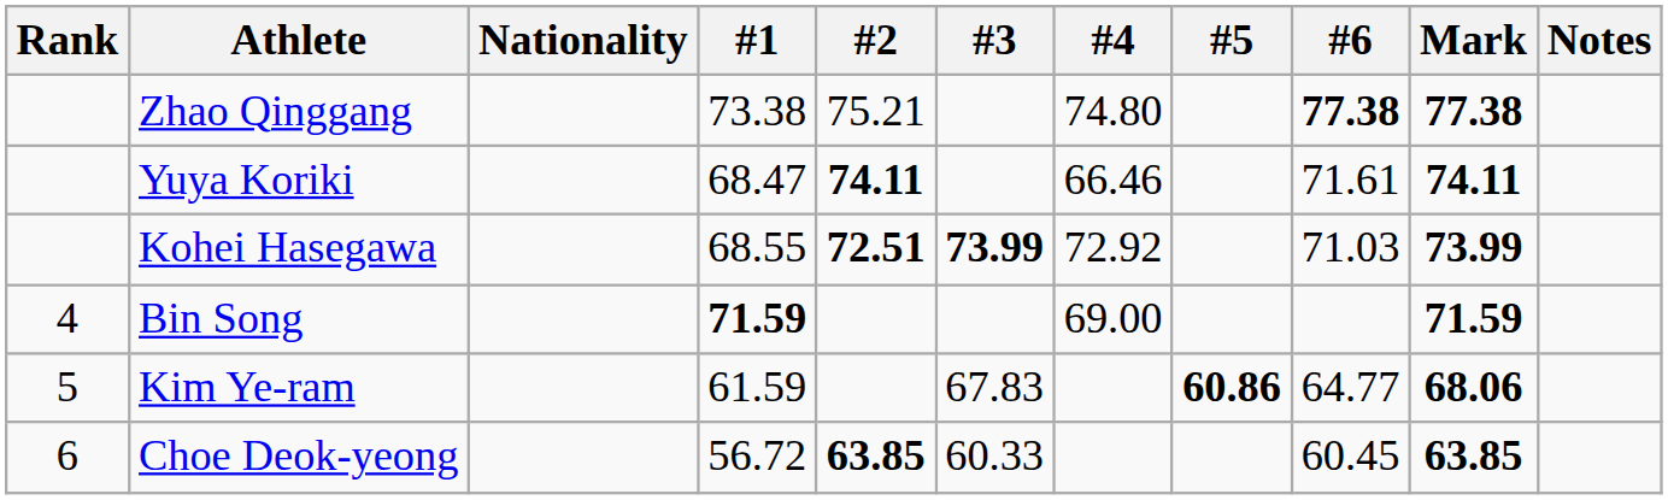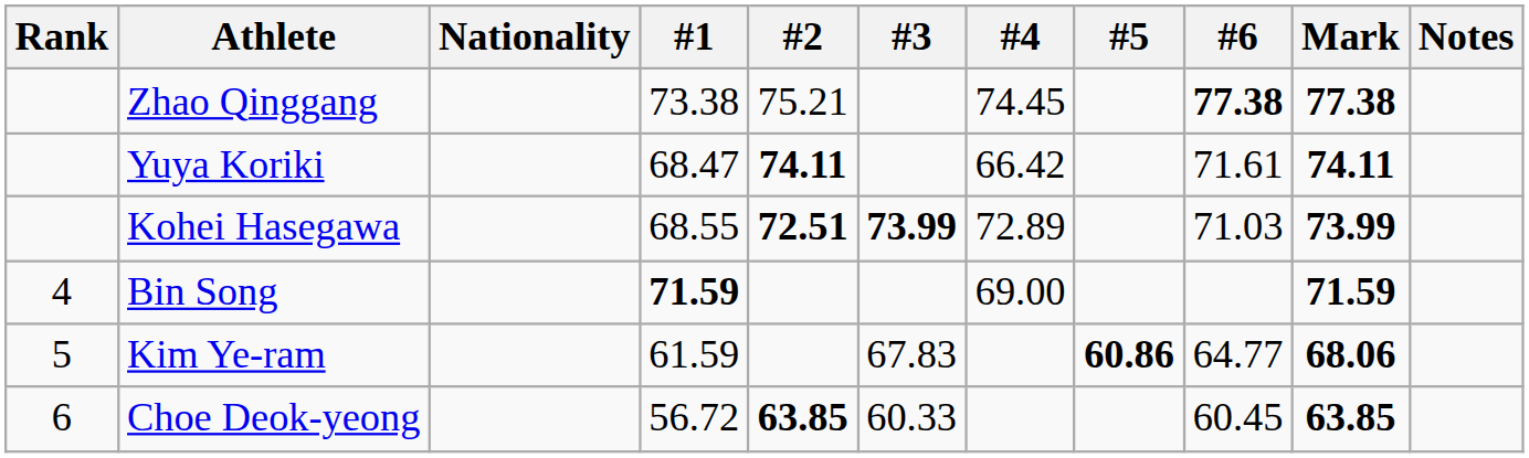Zhao Qinggang | #4: 74.80 -> 74.45
Yuya Koriki | #4: 66.46 -> 66.42
Kohei Hasegawa | #4: 72.92 -> 72.89
